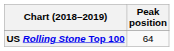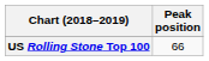US Rolling Stone Top 100 | Peak position: 64 -> 66
